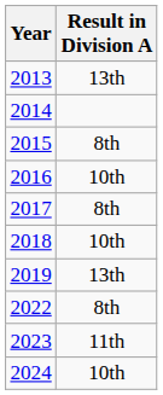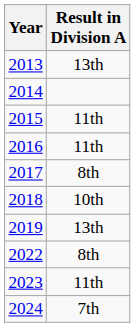2015 | Result in Division A: 8th -> 11th
2016 | Result in Division A: 10th -> 11th
2024 | Result in Division A: 10th -> 7th
